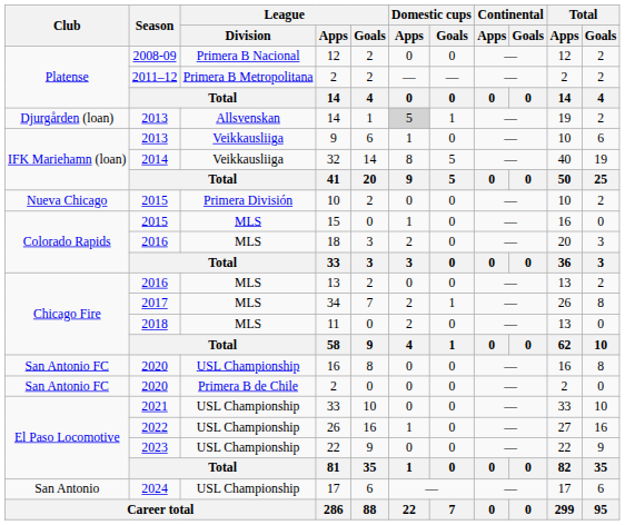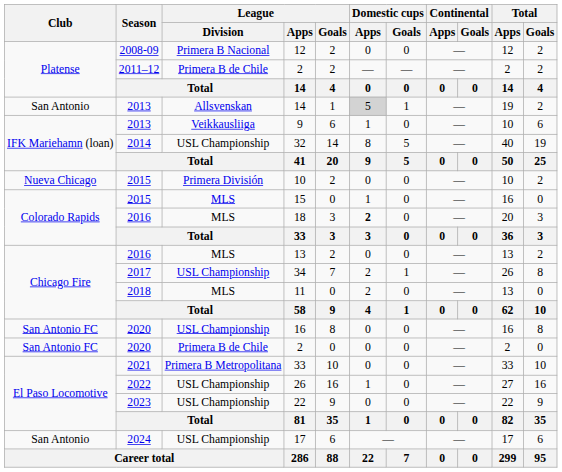2011–12 / 2 | League / Division: Primera B Metropolitana -> Primera B de Chile
2013 / 14 | Club: Djurgården (loan) -> San Antonio
32 | League / Division: Veikkausliiga -> USL Championship
18 | Domestic cups / Apps: normal -> bold
34 | League / Division: MLS -> USL Championship
2021 / 33 | League / Division: USL Championship -> Primera B Metropolitana
